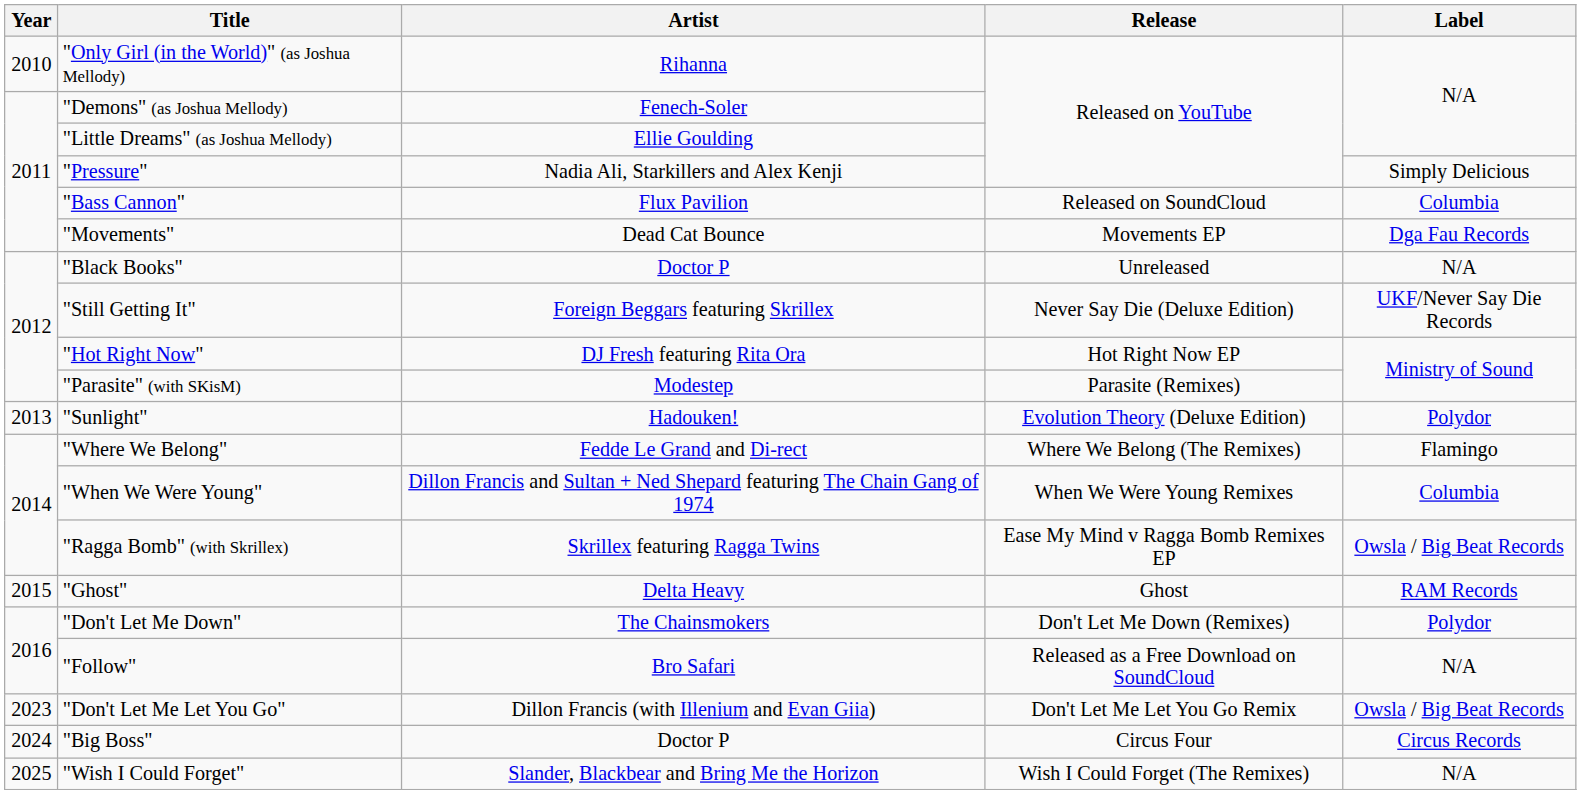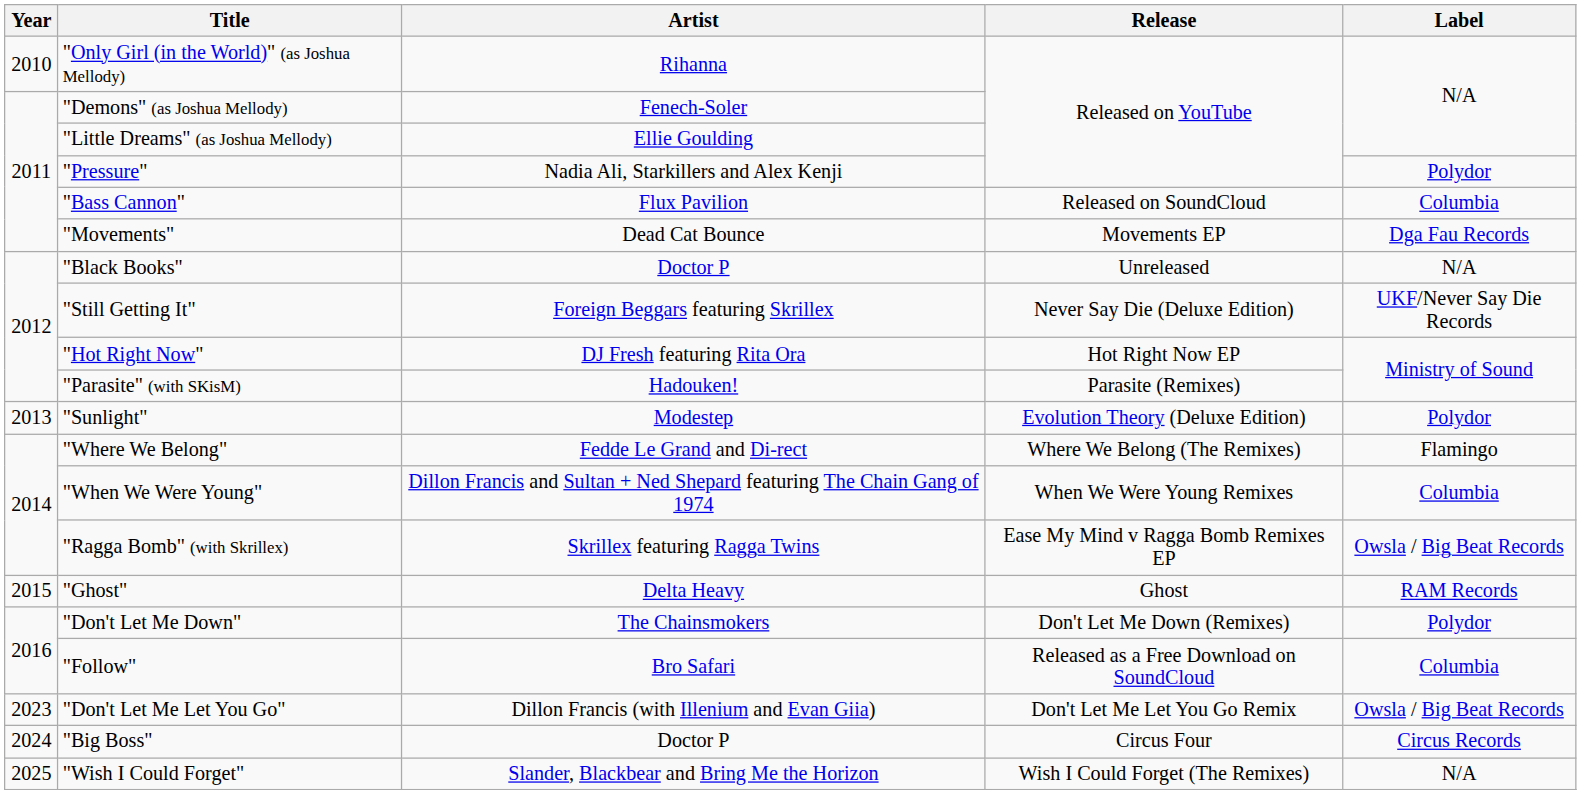"Pressure" | Label: Simply Delicious -> Polydor
"Parasite" (with SKisM) | Artist: Modestep -> Hadouken!
"Sunlight" | Artist: Hadouken! -> Modestep
"Follow" | Label: N/A -> Columbia
